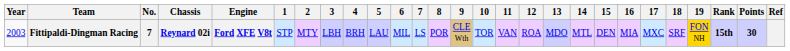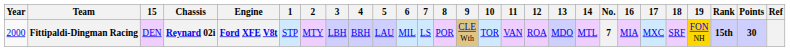columns swapped: No. <-> 15
Fittipaldi-Dingman Racing | Year: 2003 -> 2000
